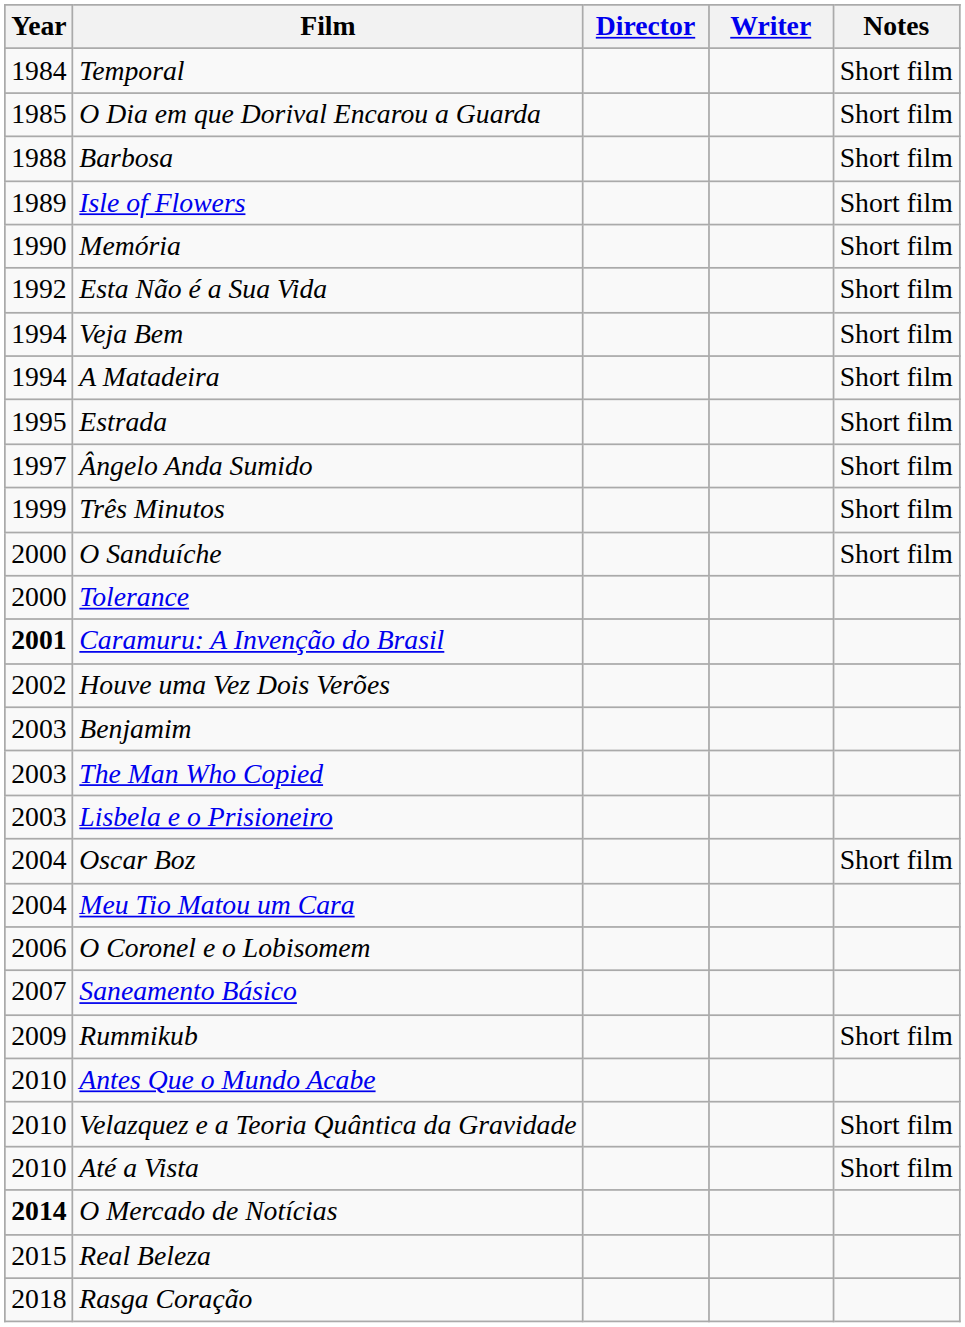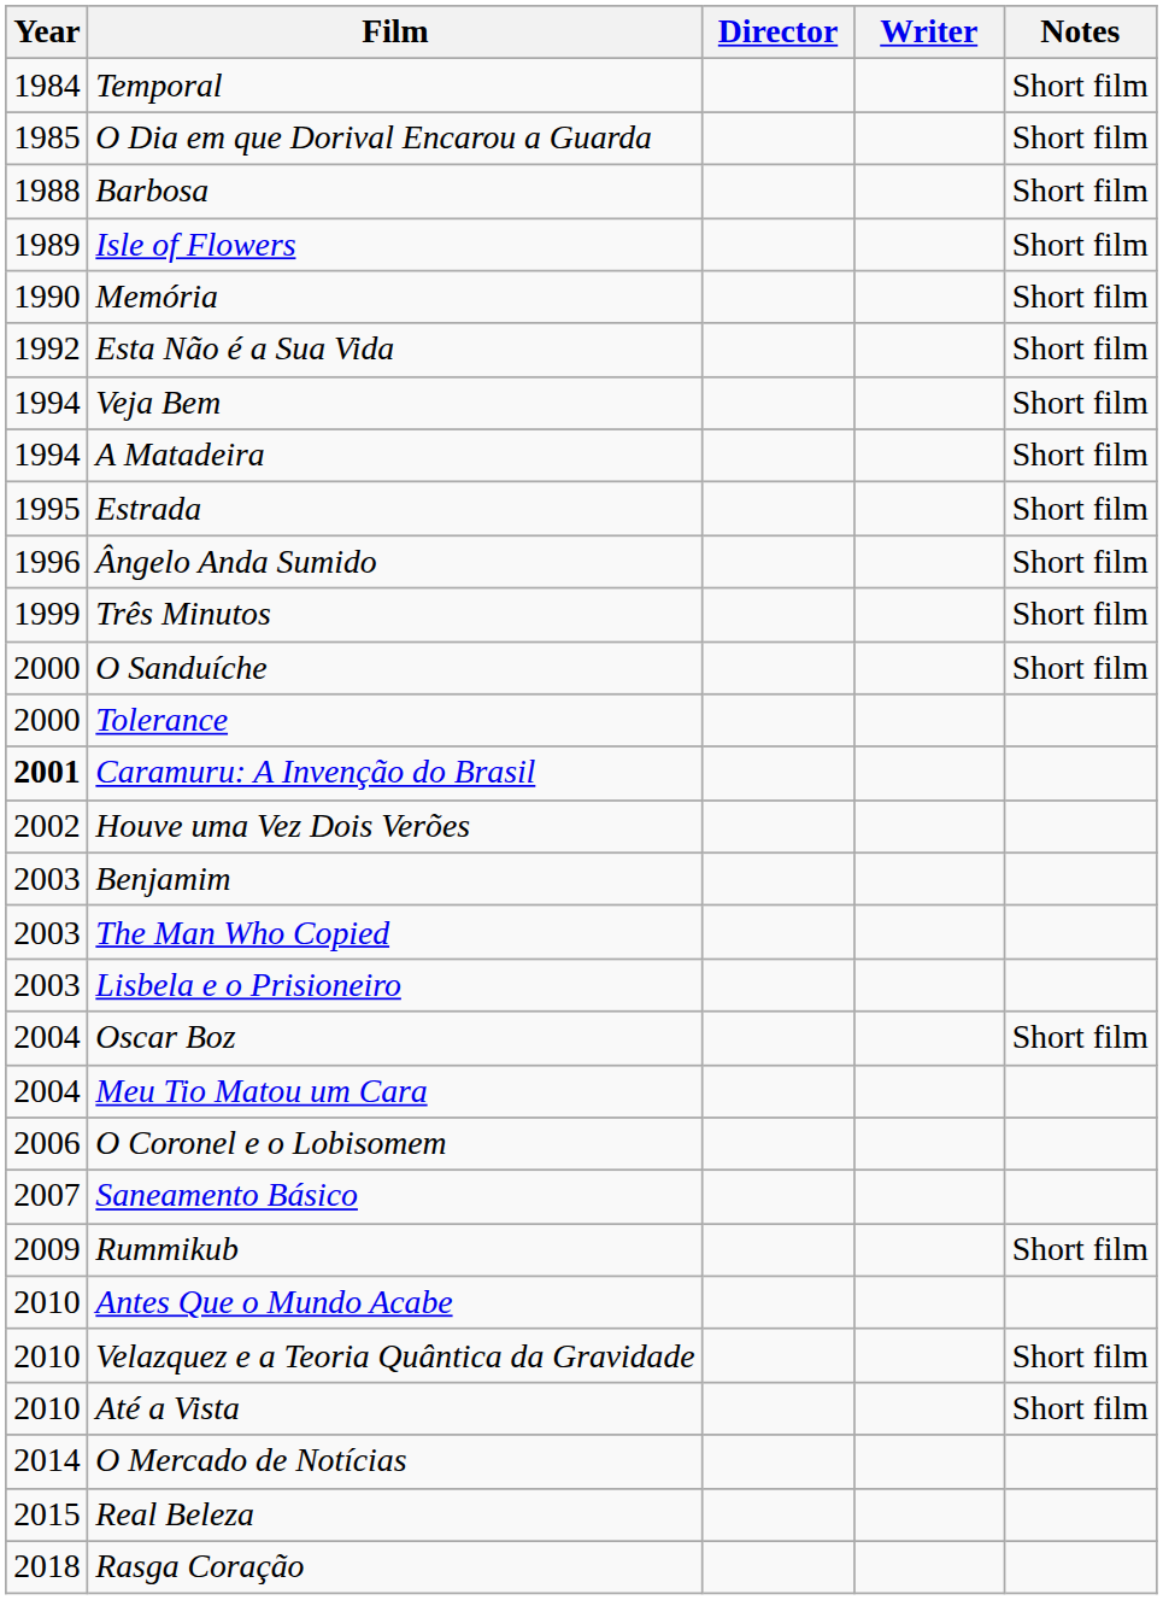Ângelo Anda Sumido | Year: 1997 -> 1996
O Mercado de Notícias | Year: bold -> normal
